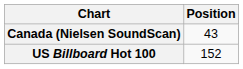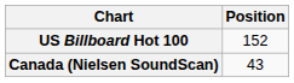rows swapped: Canada (Nielsen SoundScan) <-> US Billboard Hot 100
